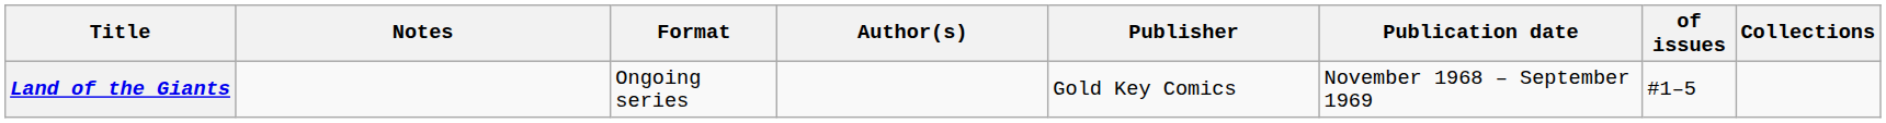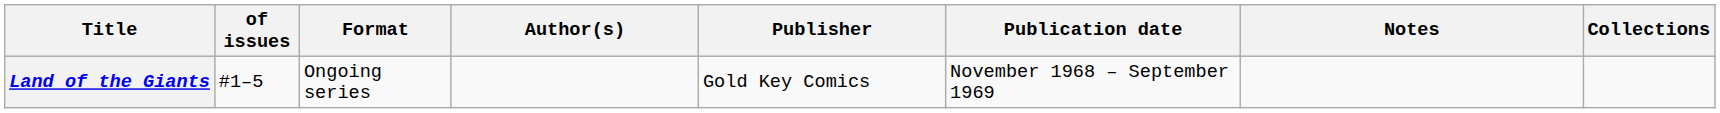columns swapped: of issues <-> Notes
